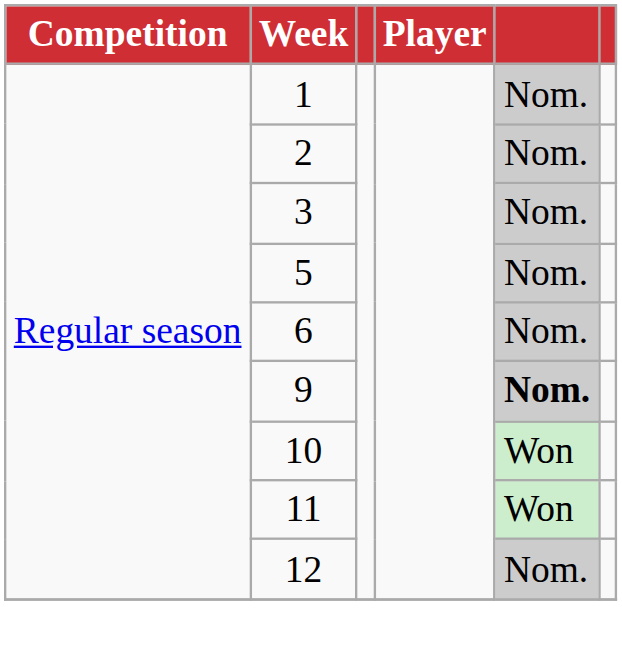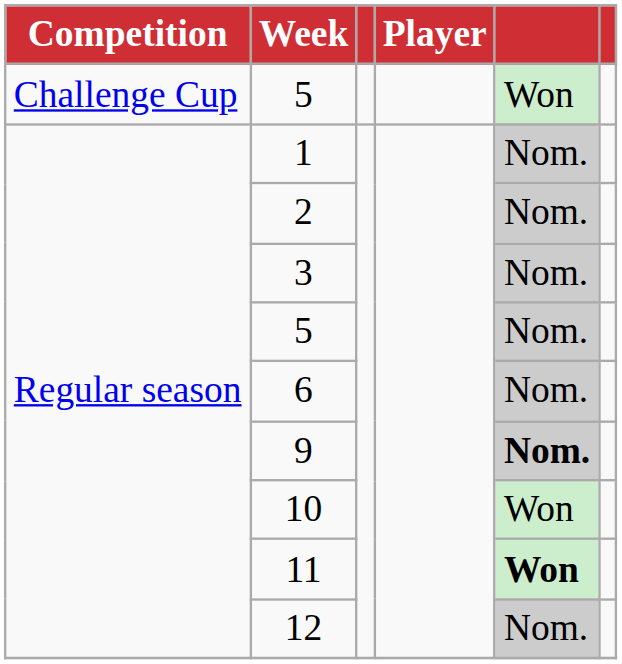+ row: Challenge Cup | 5 | Won
11 | column 5: normal -> bold
